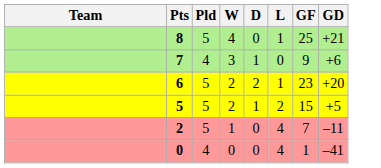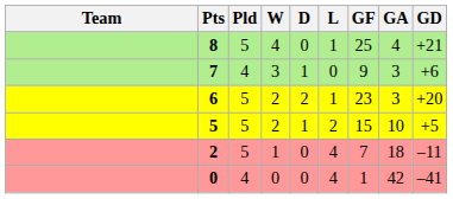+ column: GA | 4 | 3 | 3 | 10 | 18 | 42
